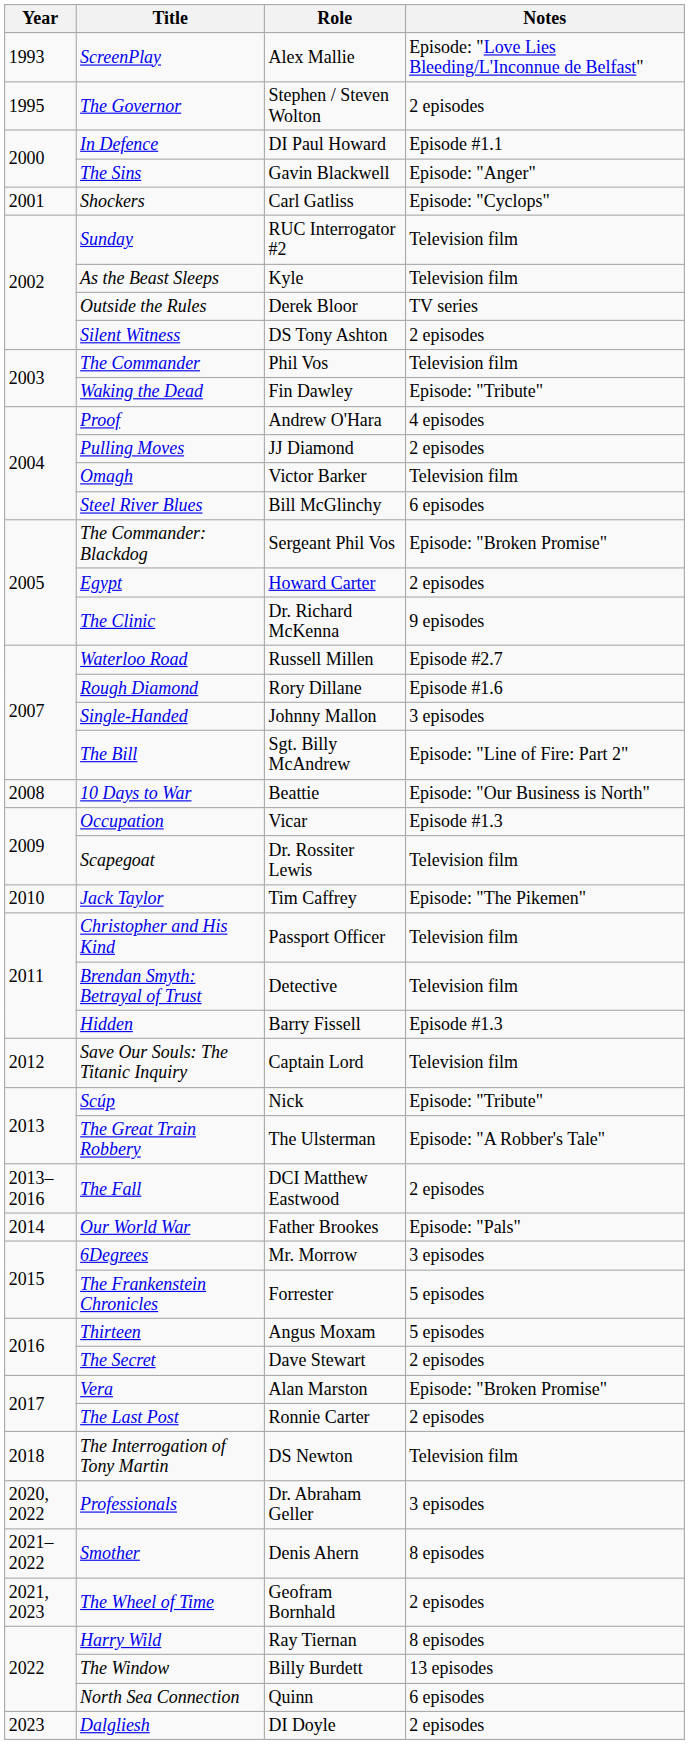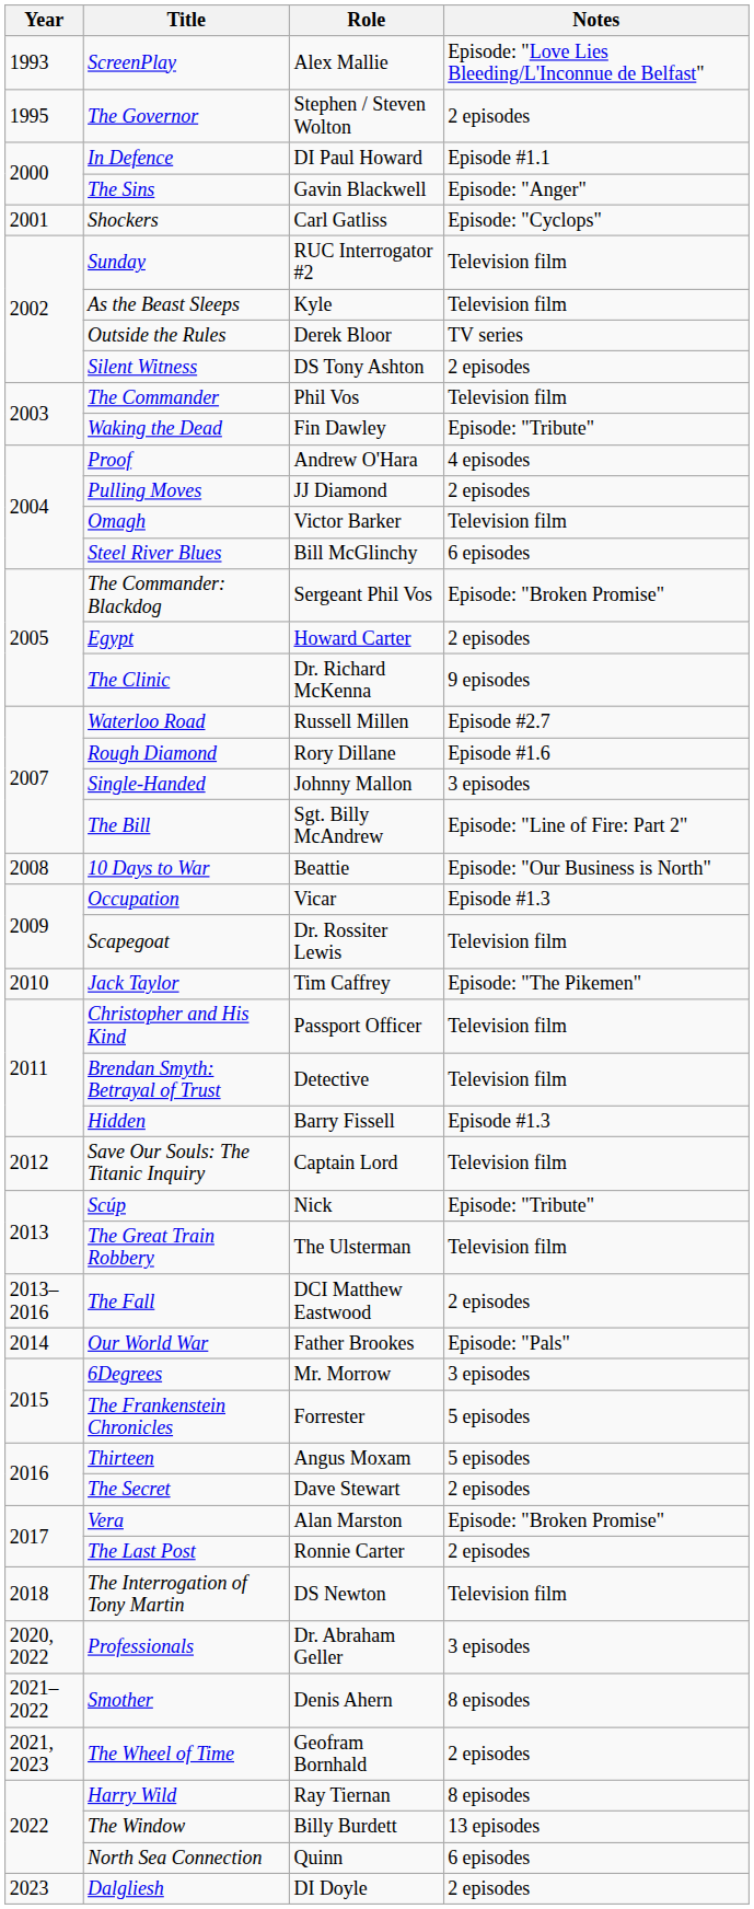The Great Train Robbery | Notes: Episode: "A Robber's Tale" -> Television film
